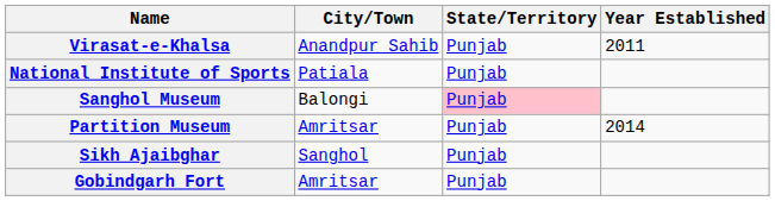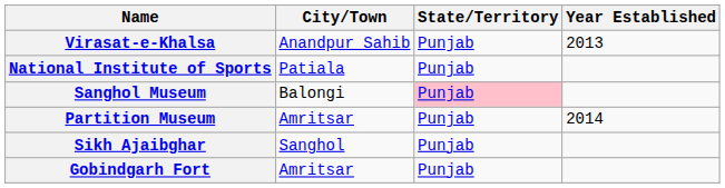Virasat-e-Khalsa | Year Established: 2011 -> 2013
